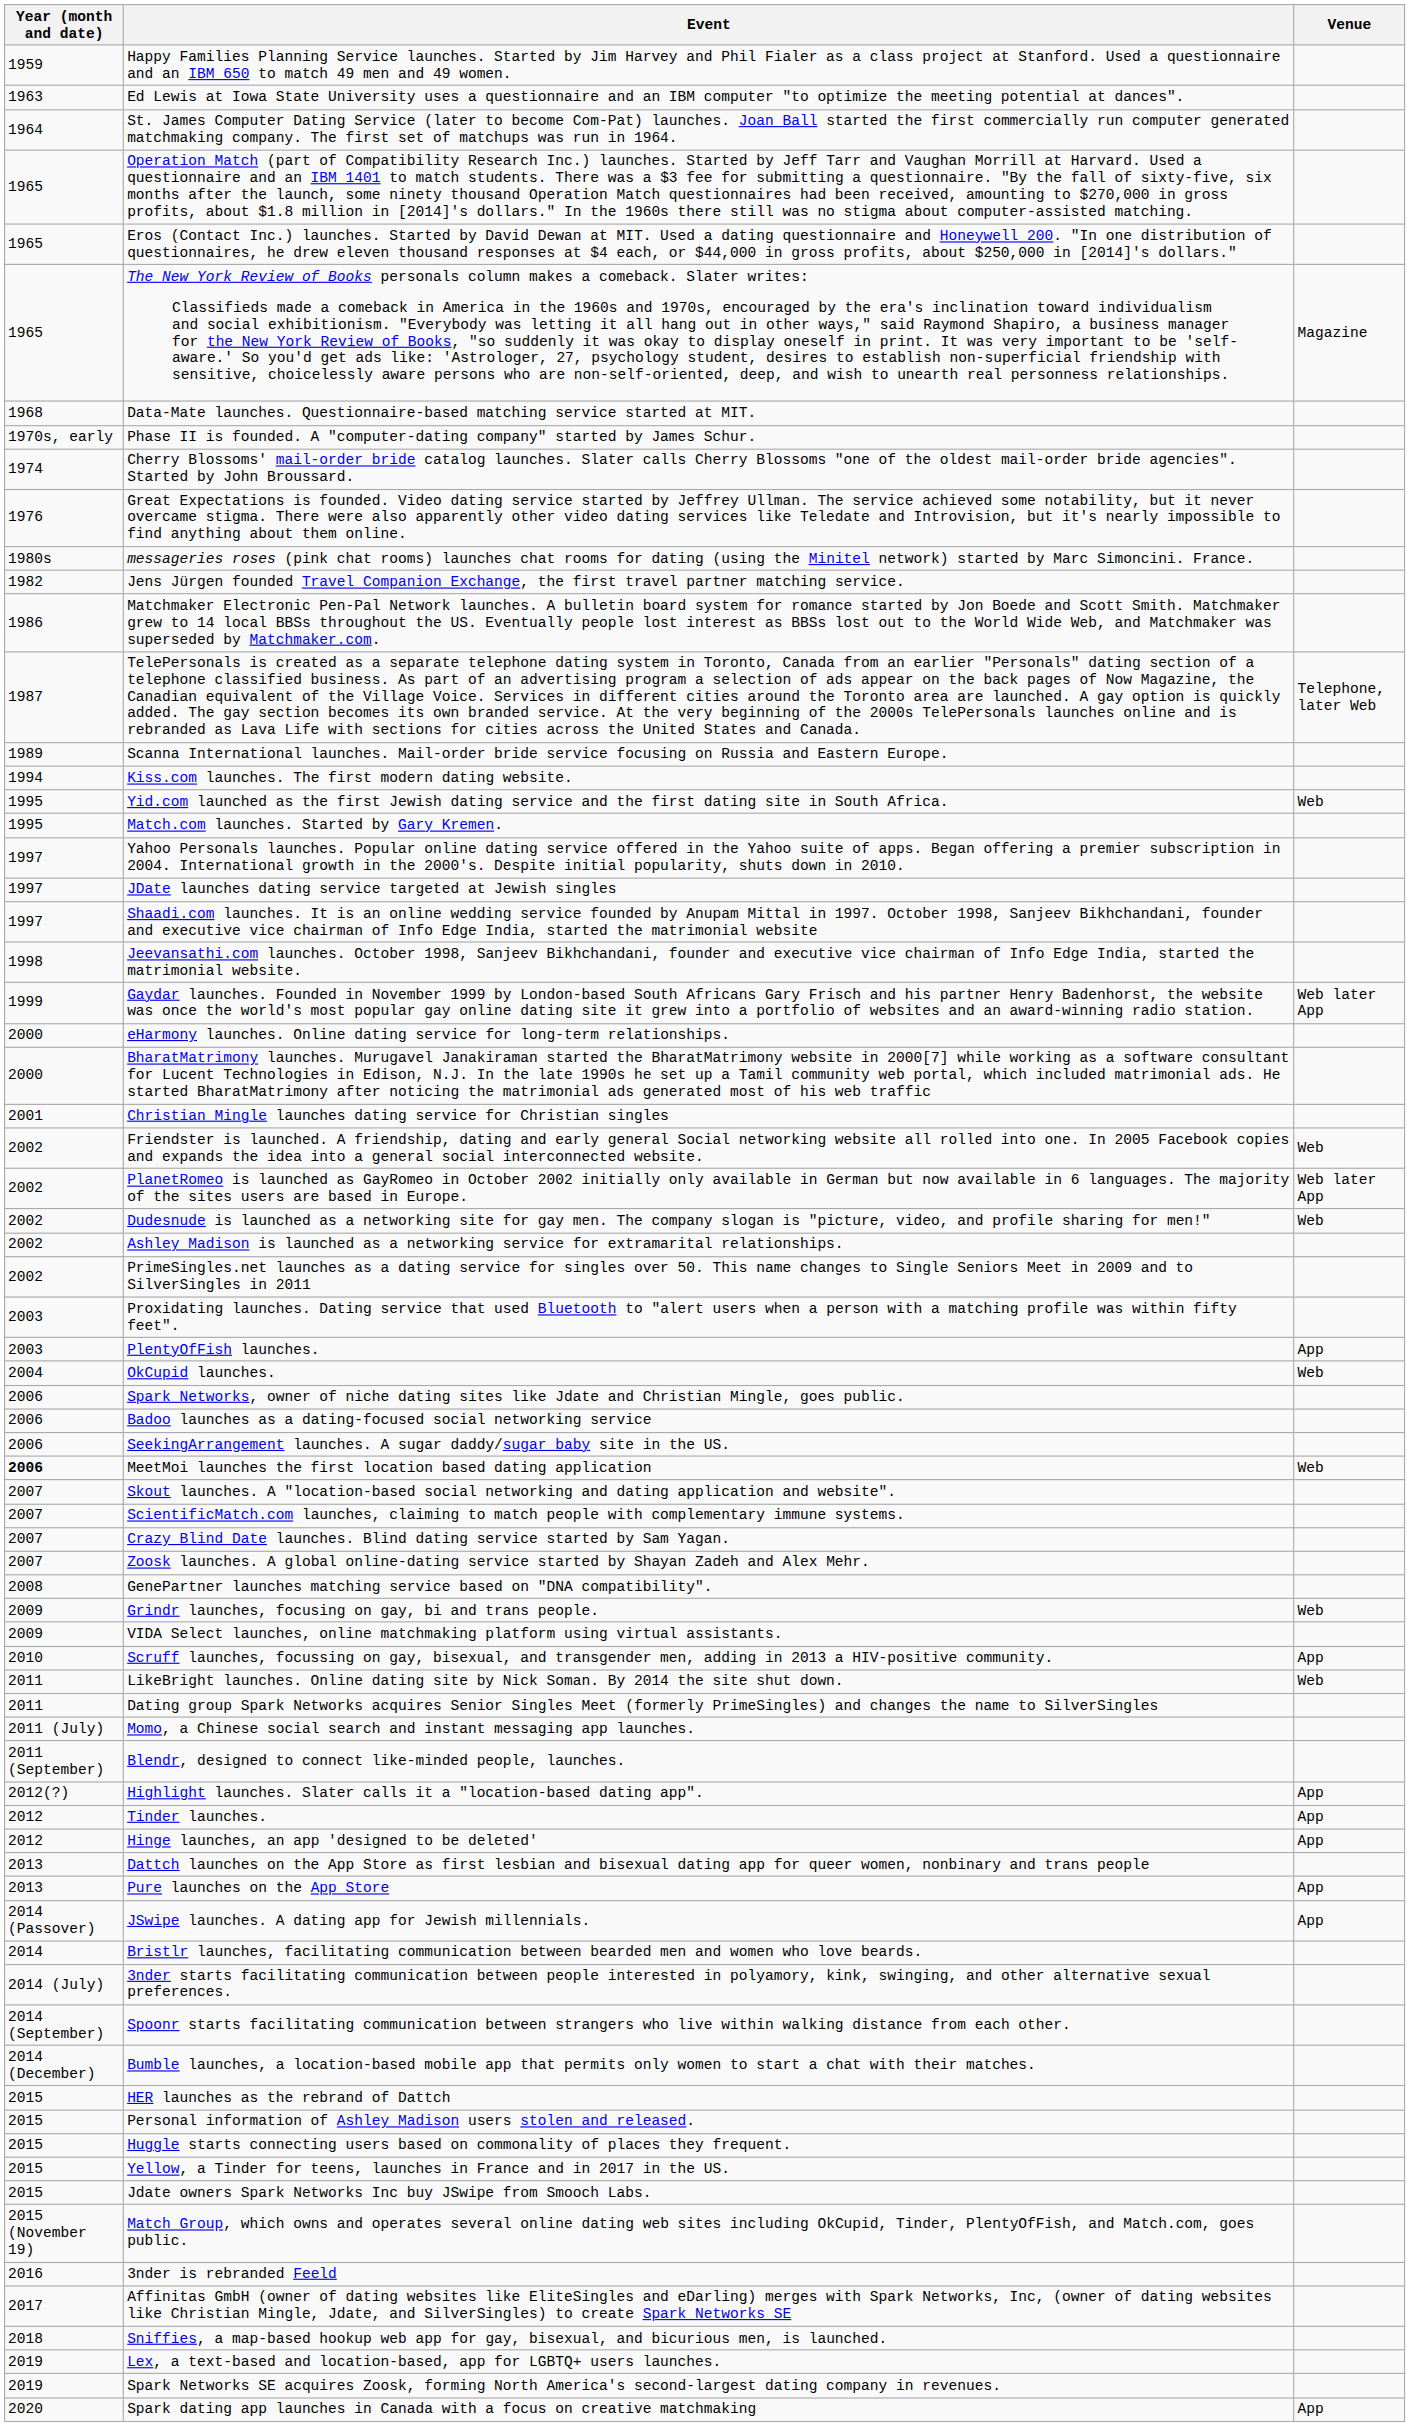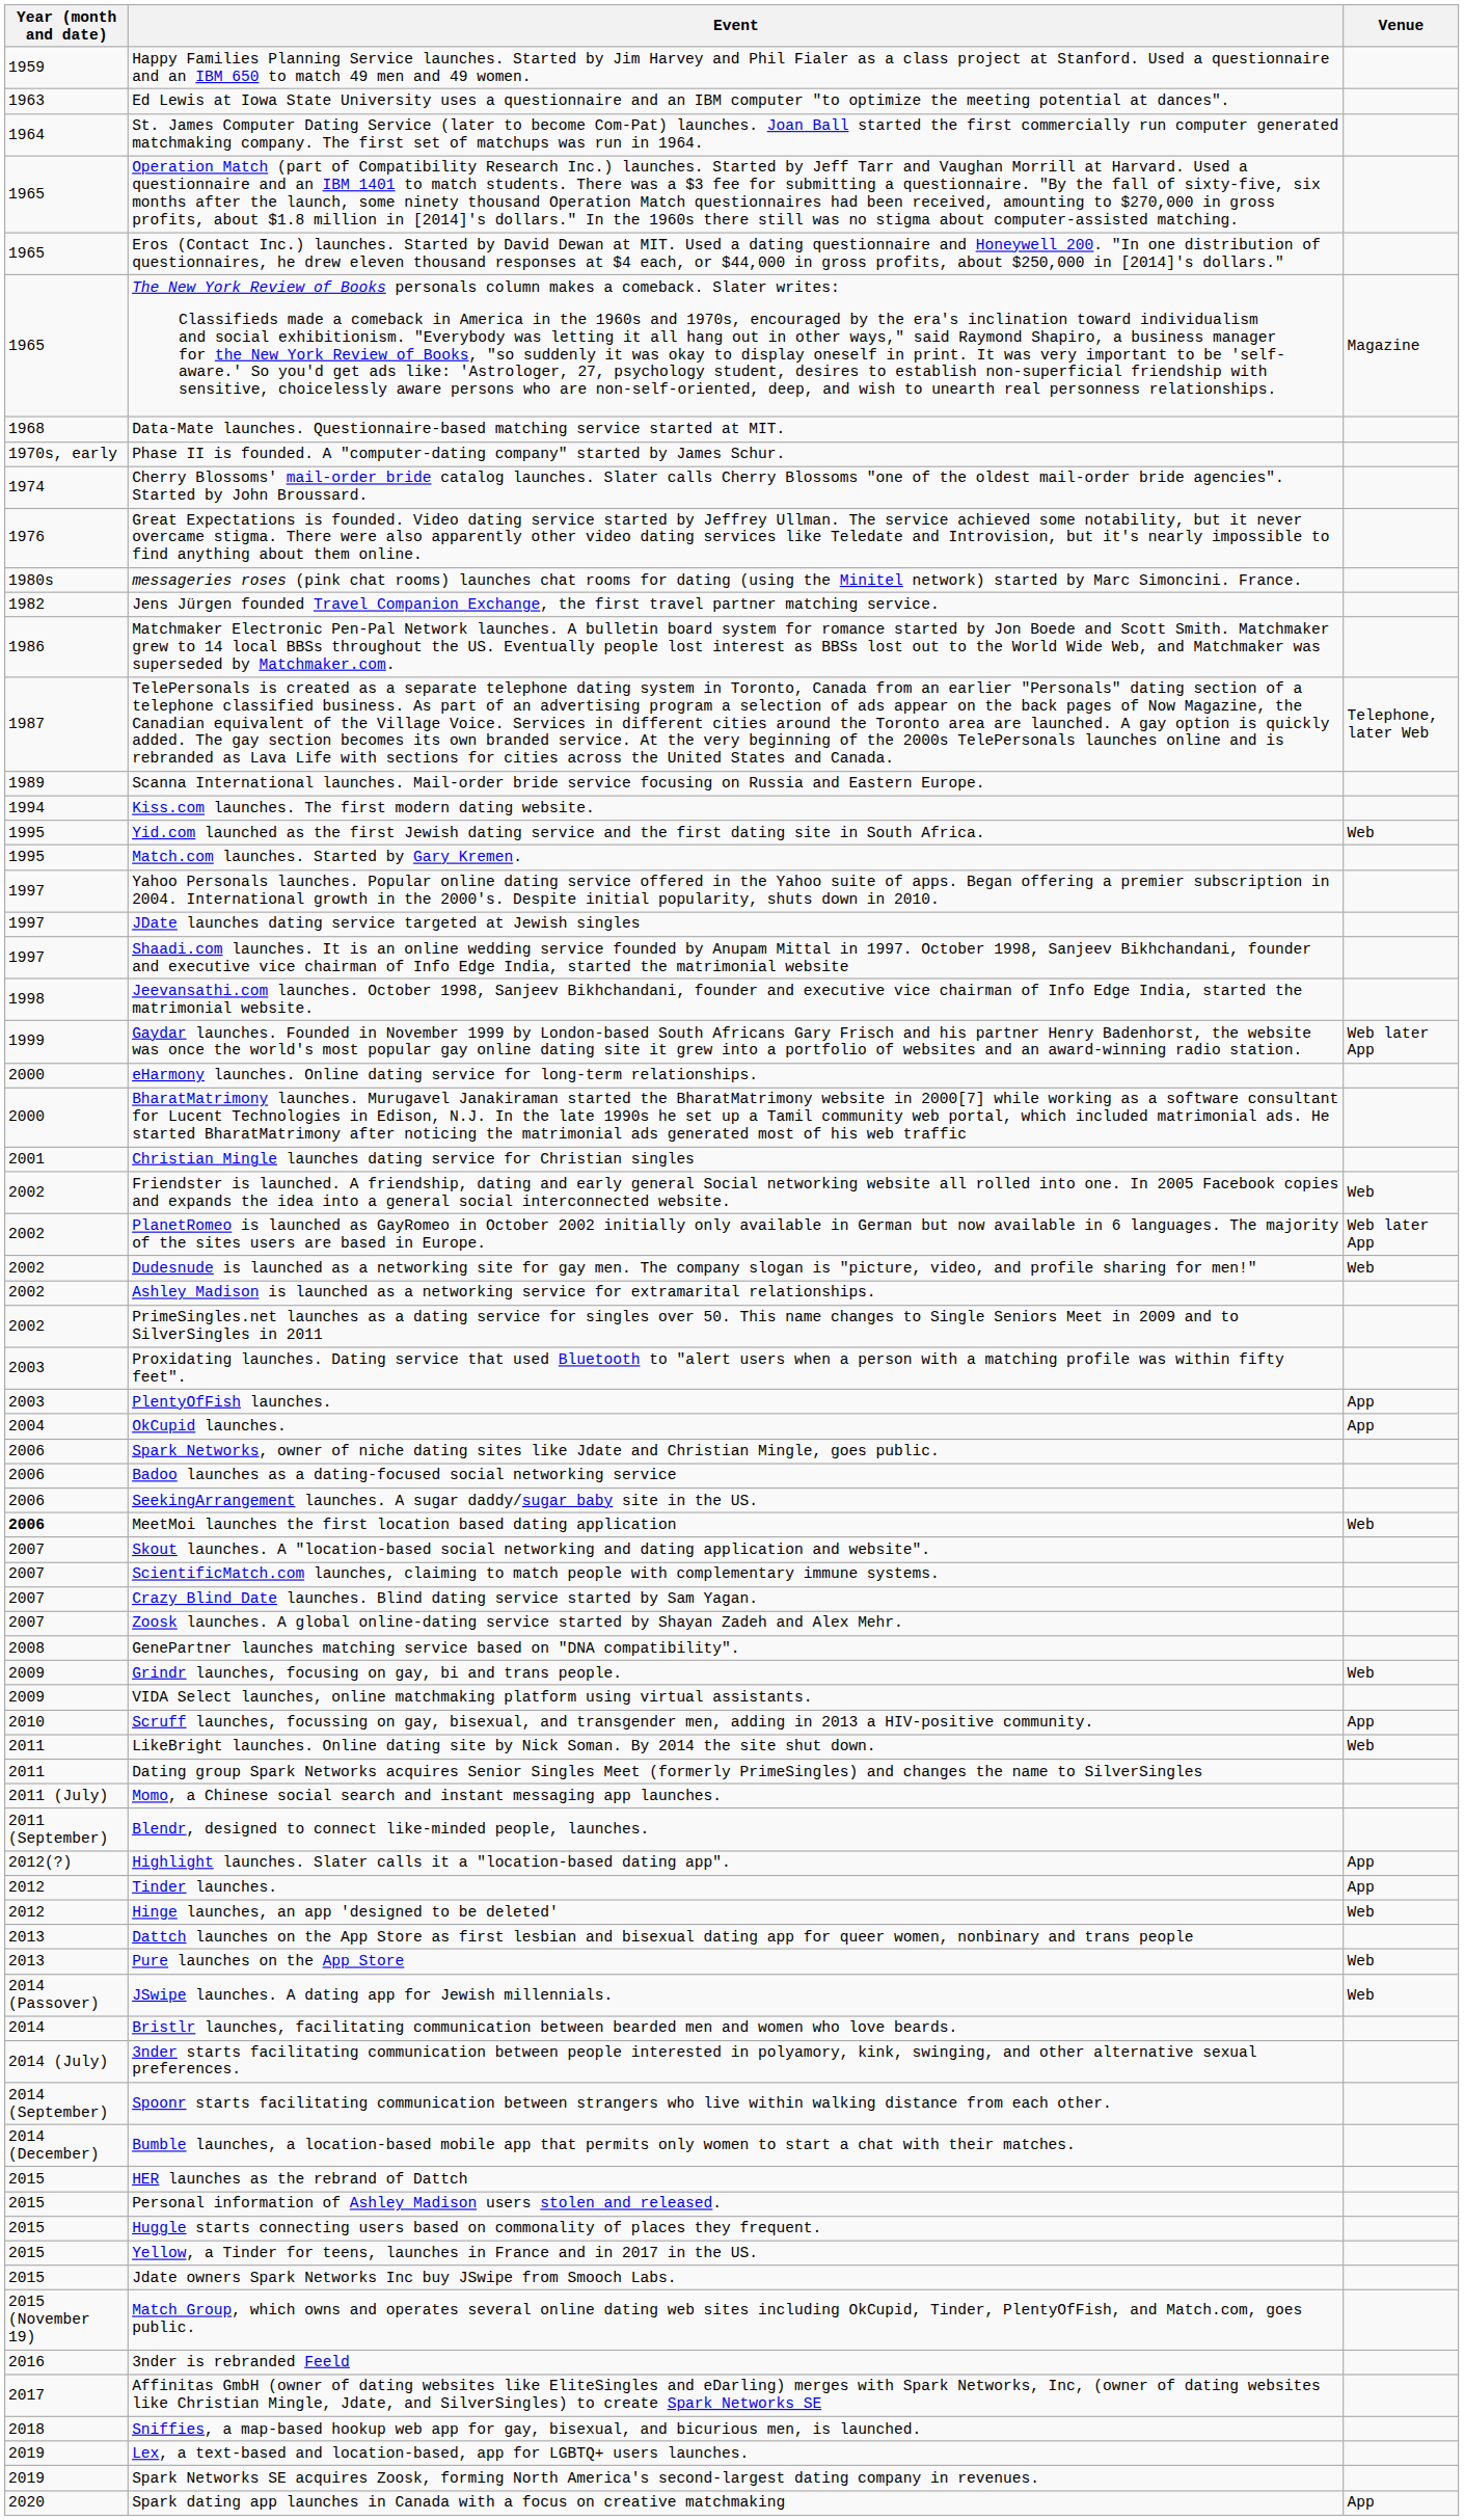OkCupid launches. | Venue: Web -> App
Hinge launches, an app 'designed to be deleted' | Venue: App -> Web
Pure launches on the App Store | Venue: App -> Web
JSwipe launches. A dating app for Jewish millennials. | Venue: App -> Web
